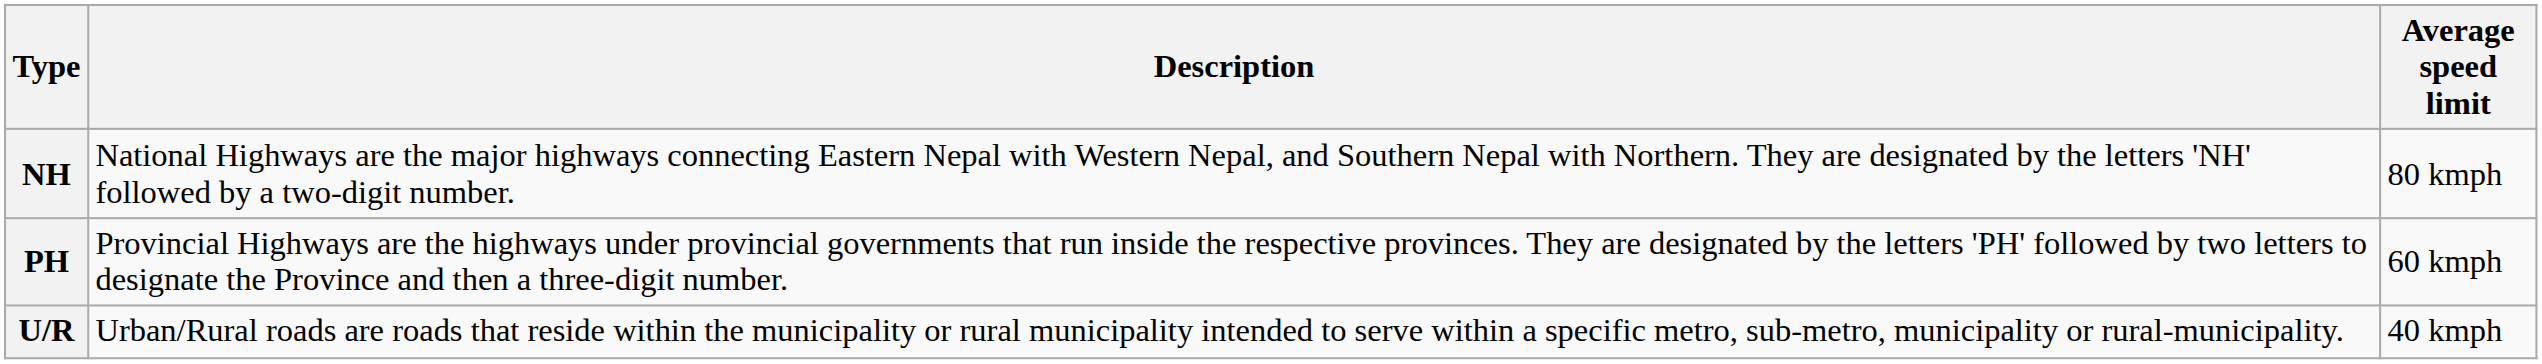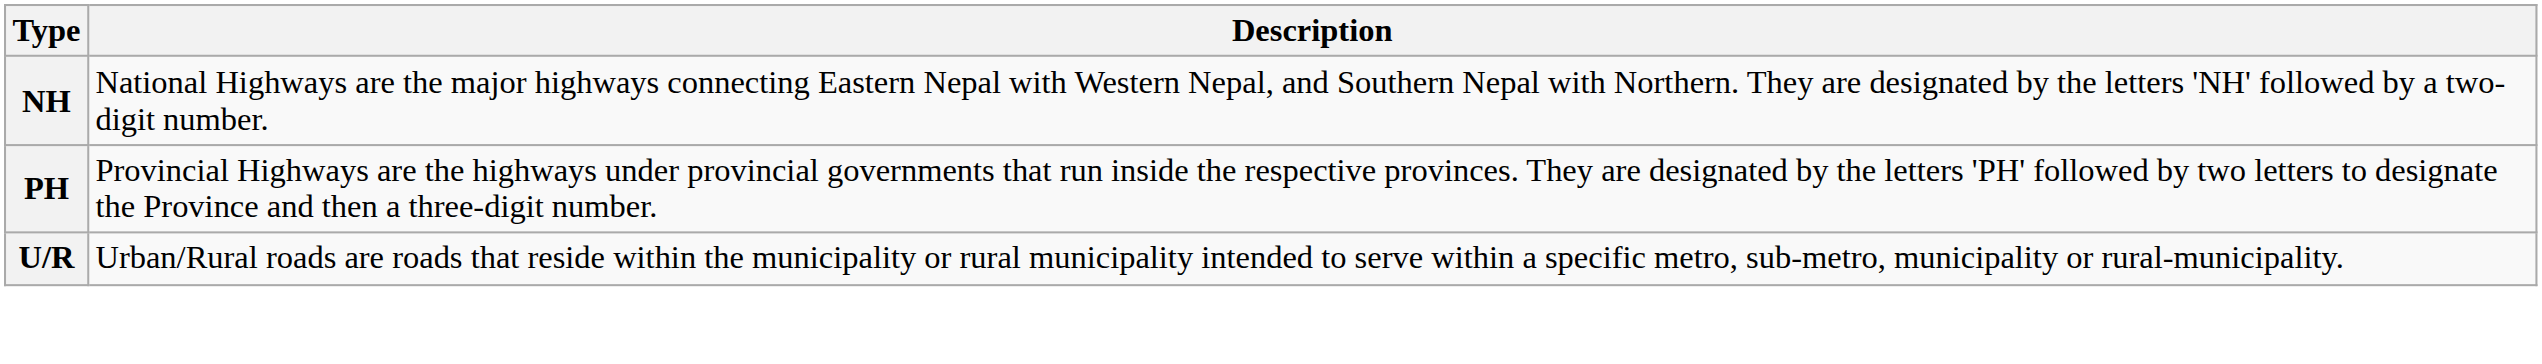- column: Average speed limit | 80 kmph | 60 kmph | 40 kmph
